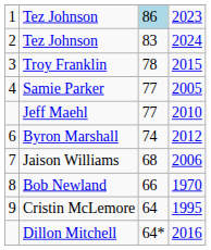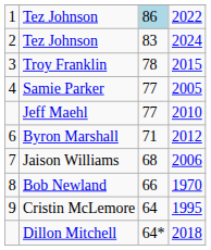1 / Tez Johnson | column 4: 2023 -> 2022
Byron Marshall | column 3: 74 -> 71
Dillon Mitchell | column 4: 2016 -> 2018
